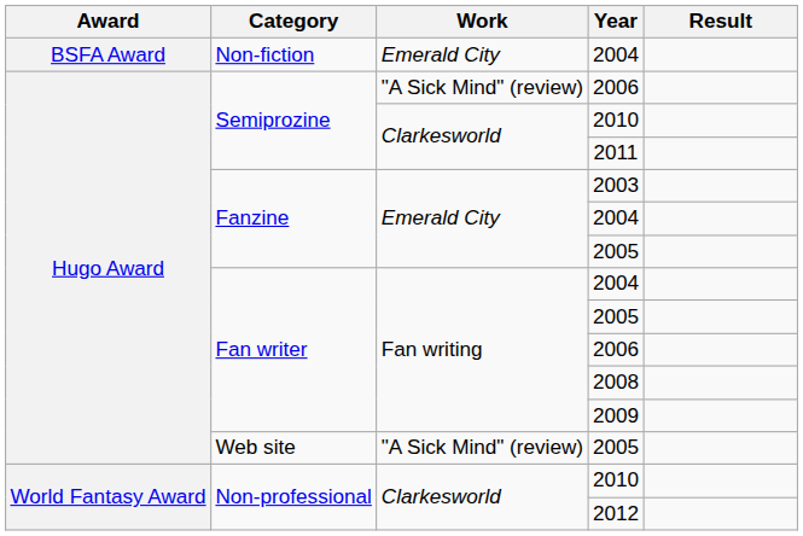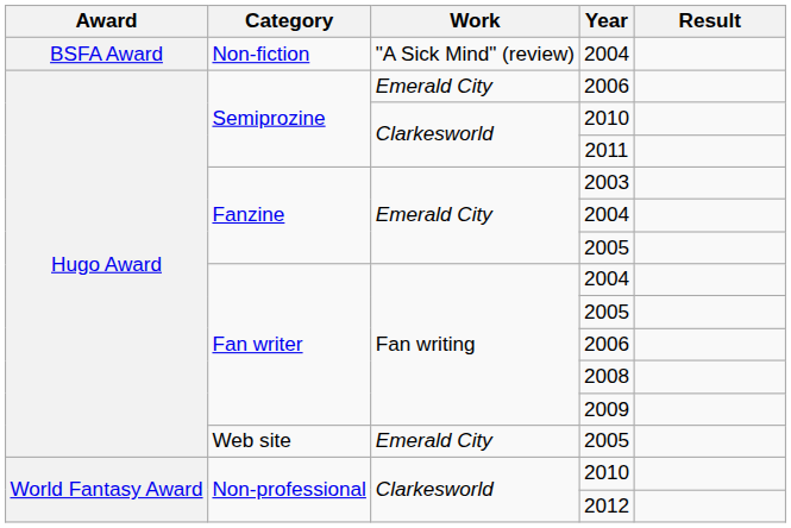Non-fiction / 2004 | Work: Emerald City -> "A Sick Mind" (review)
Semiprozine / 2006 | Work: "A Sick Mind" (review) -> Emerald City
Web site / 2005 | Work: "A Sick Mind" (review) -> Emerald City
